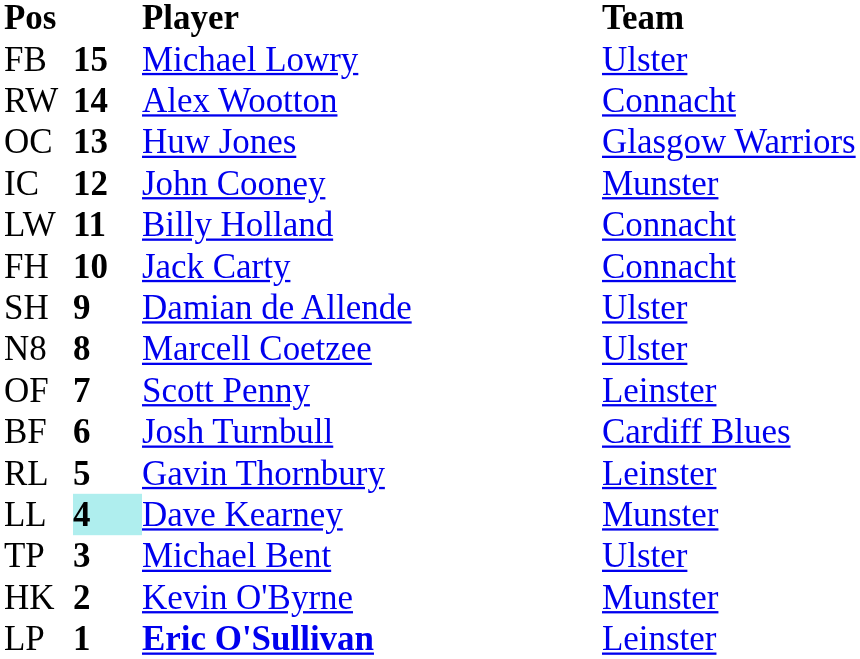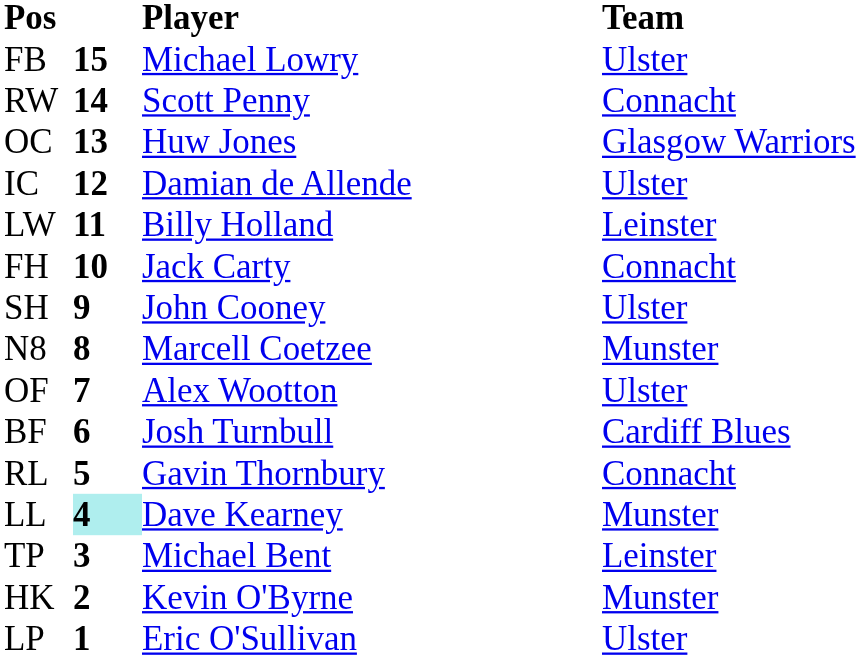RW | Player: Alex Wootton -> Scott Penny
IC | Player: John Cooney -> Damian de Allende
IC | Team: Munster -> Ulster
LW | Team: Connacht -> Leinster
SH | Player: Damian de Allende -> John Cooney
N8 | Team: Ulster -> Munster
OF | Player: Scott Penny -> Alex Wootton
OF | Team: Leinster -> Ulster
RL | Team: Leinster -> Connacht
TP | Team: Ulster -> Leinster
LP | Player: bold -> normal
LP | Team: Leinster -> Ulster
